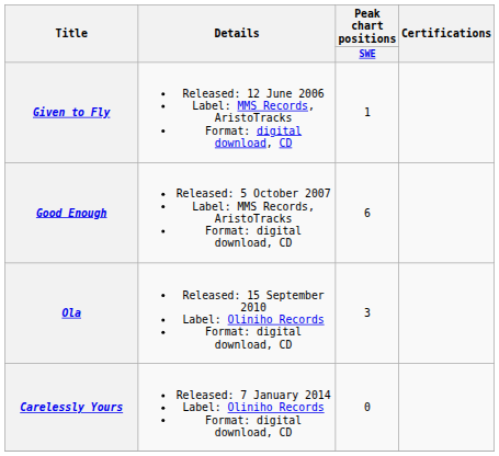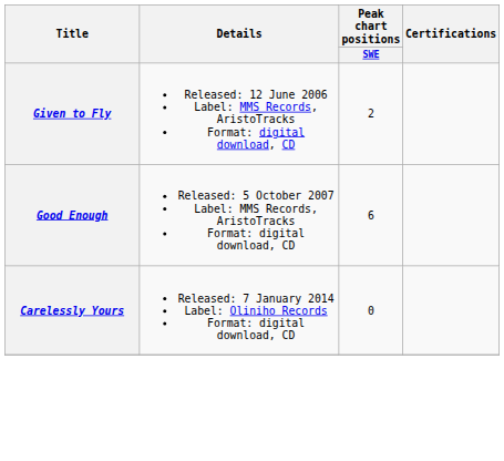Given to Fly | Peak chart positions / SWE: 1 -> 2
- row: Ola | Released: 15 September 2010 Label: Oliniho Records Format: digital download, CD | 3
